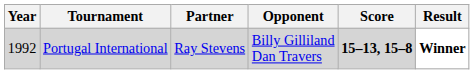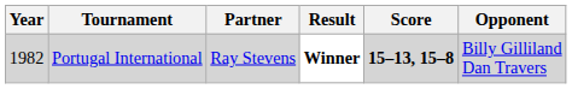columns swapped: Opponent <-> Result
Portugal International | Year: 1992 -> 1982
